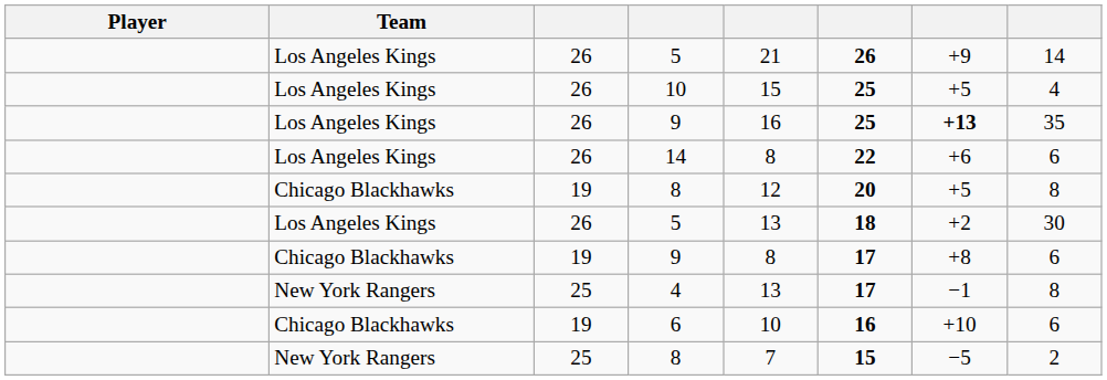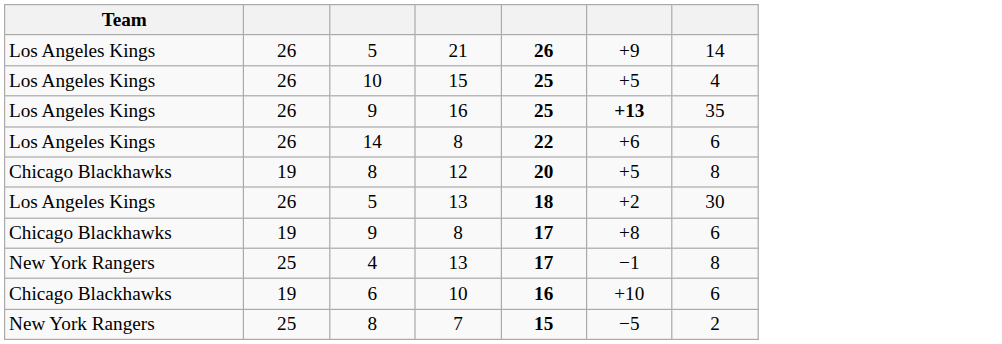- column: Player
